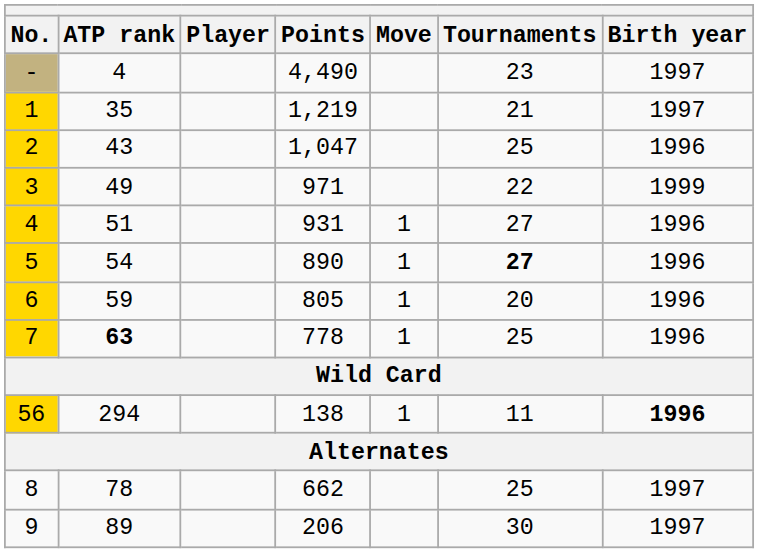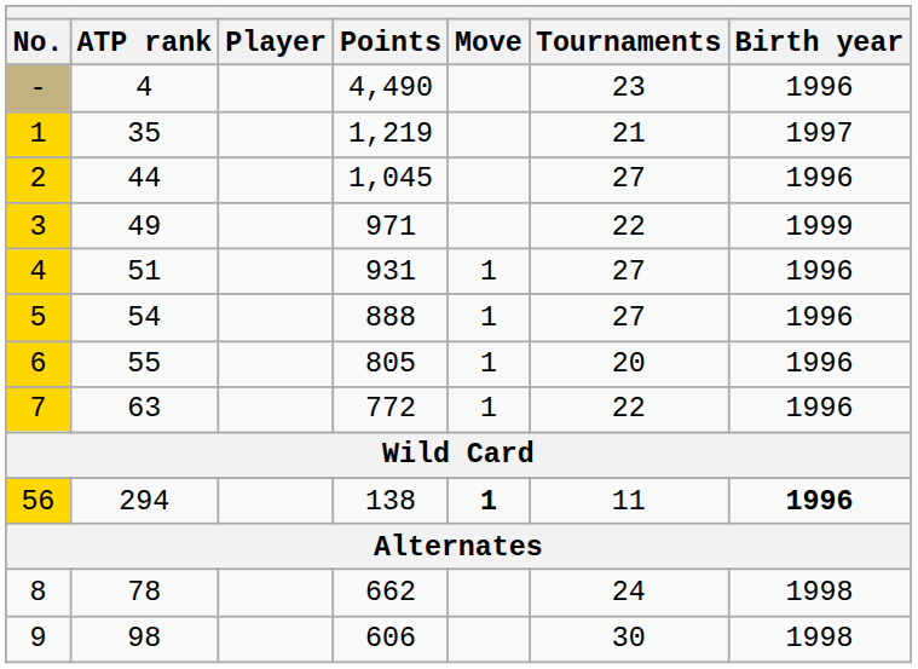- | Birth year: 1997 -> 1996
2 | ATP rank: 43 -> 44
2 | Points: 1,047 -> 1,045
2 | Tournaments: 25 -> 27
5 | Points: 890 -> 888
5 | Tournaments: bold -> normal
6 | ATP rank: 59 -> 55
7 | ATP rank: bold -> normal
7 | Points: 778 -> 772
7 | Tournaments: 25 -> 22
56 | Move: normal -> bold
8 | Tournaments: 25 -> 24
8 | Birth year: 1997 -> 1998
9 | ATP rank: 89 -> 98
9 | Points: 206 -> 606
9 | Birth year: 1997 -> 1998
